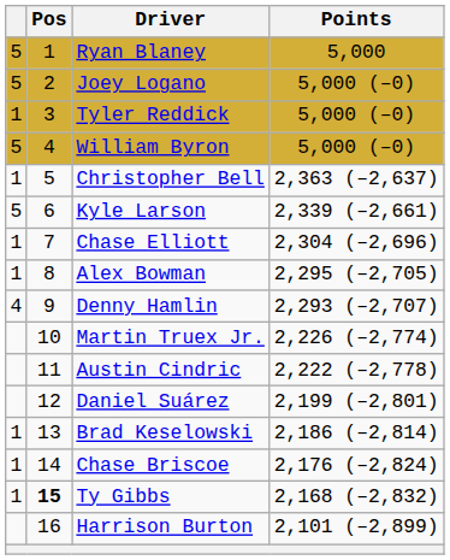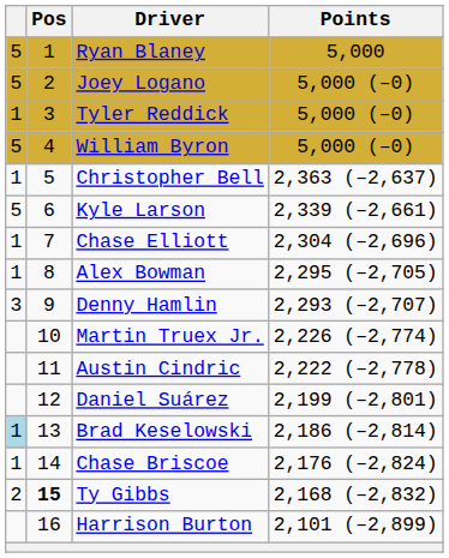Denny Hamlin | column 1: 4 -> 3
Brad Keselowski | column 1: no background -> lightblue background
Ty Gibbs | column 1: 1 -> 2
